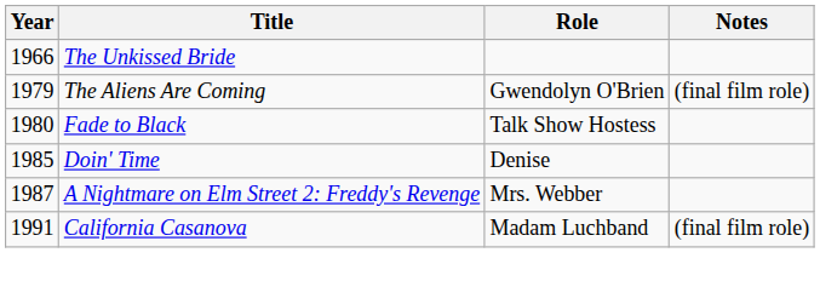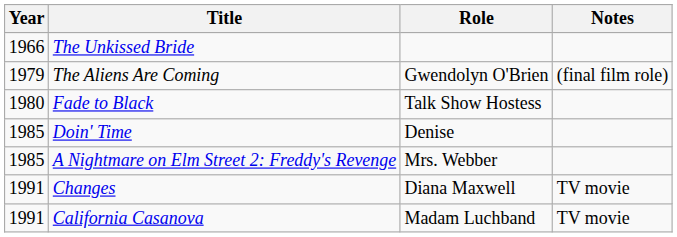A Nightmare on Elm Street 2: Freddy's Revenge | Year: 1987 -> 1985
+ row: 1991 | Changes | Diana Maxwell | TV movie
California Casanova | Notes: (final film role) -> TV movie
